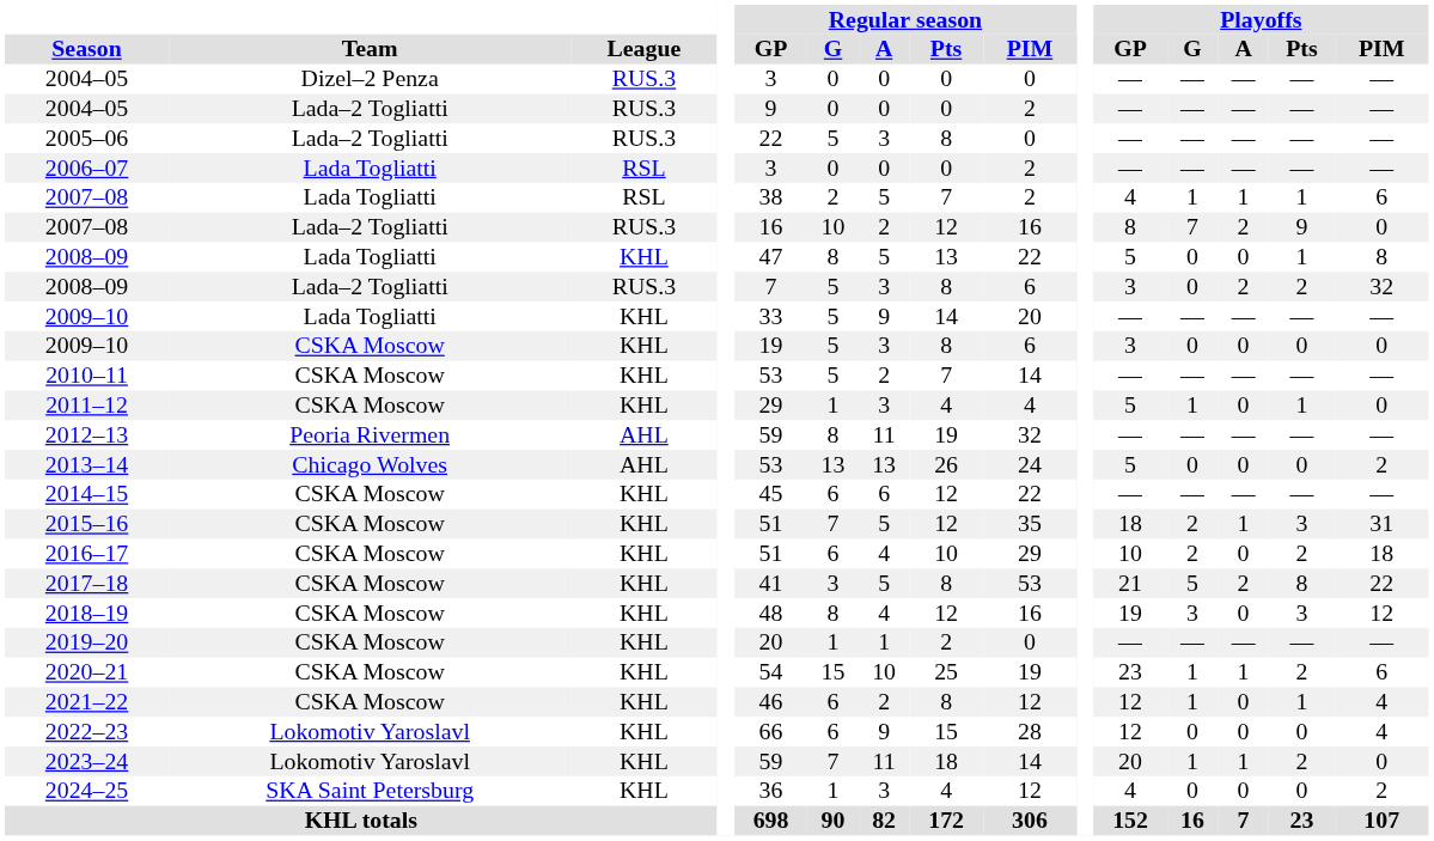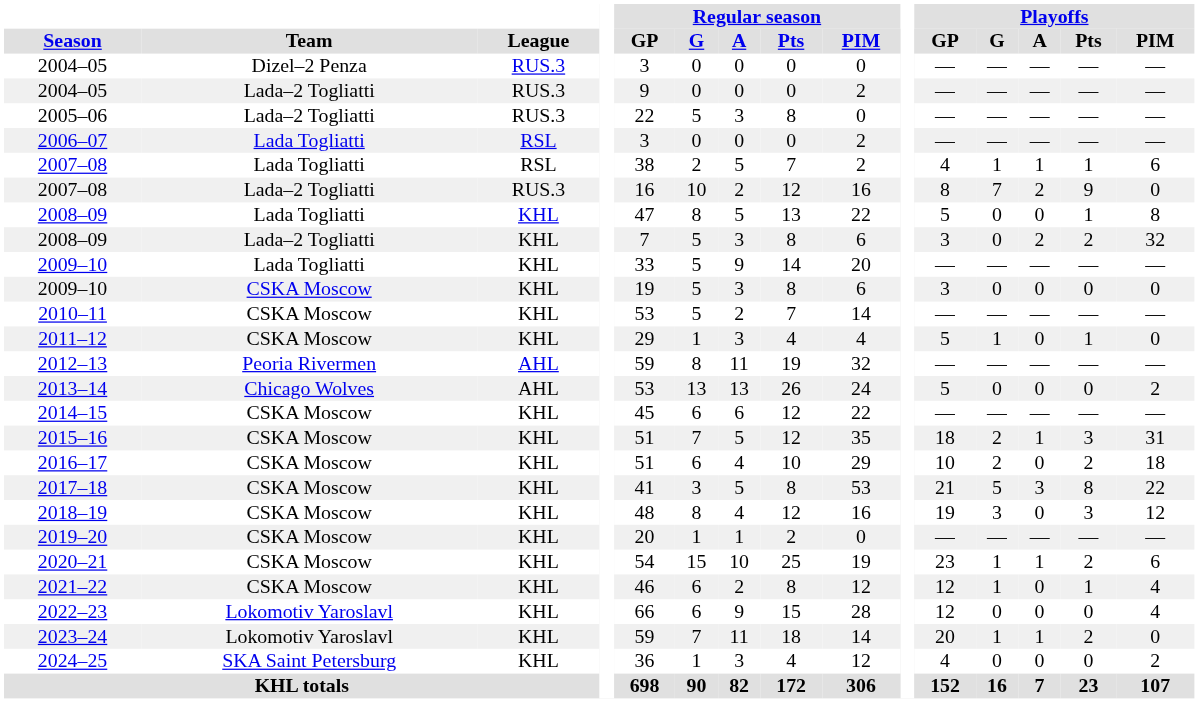2008–09 / Lada–2 Togliatti | League: RUS.3 -> KHL
2017–18 | Playoffs / A: 2 -> 3
